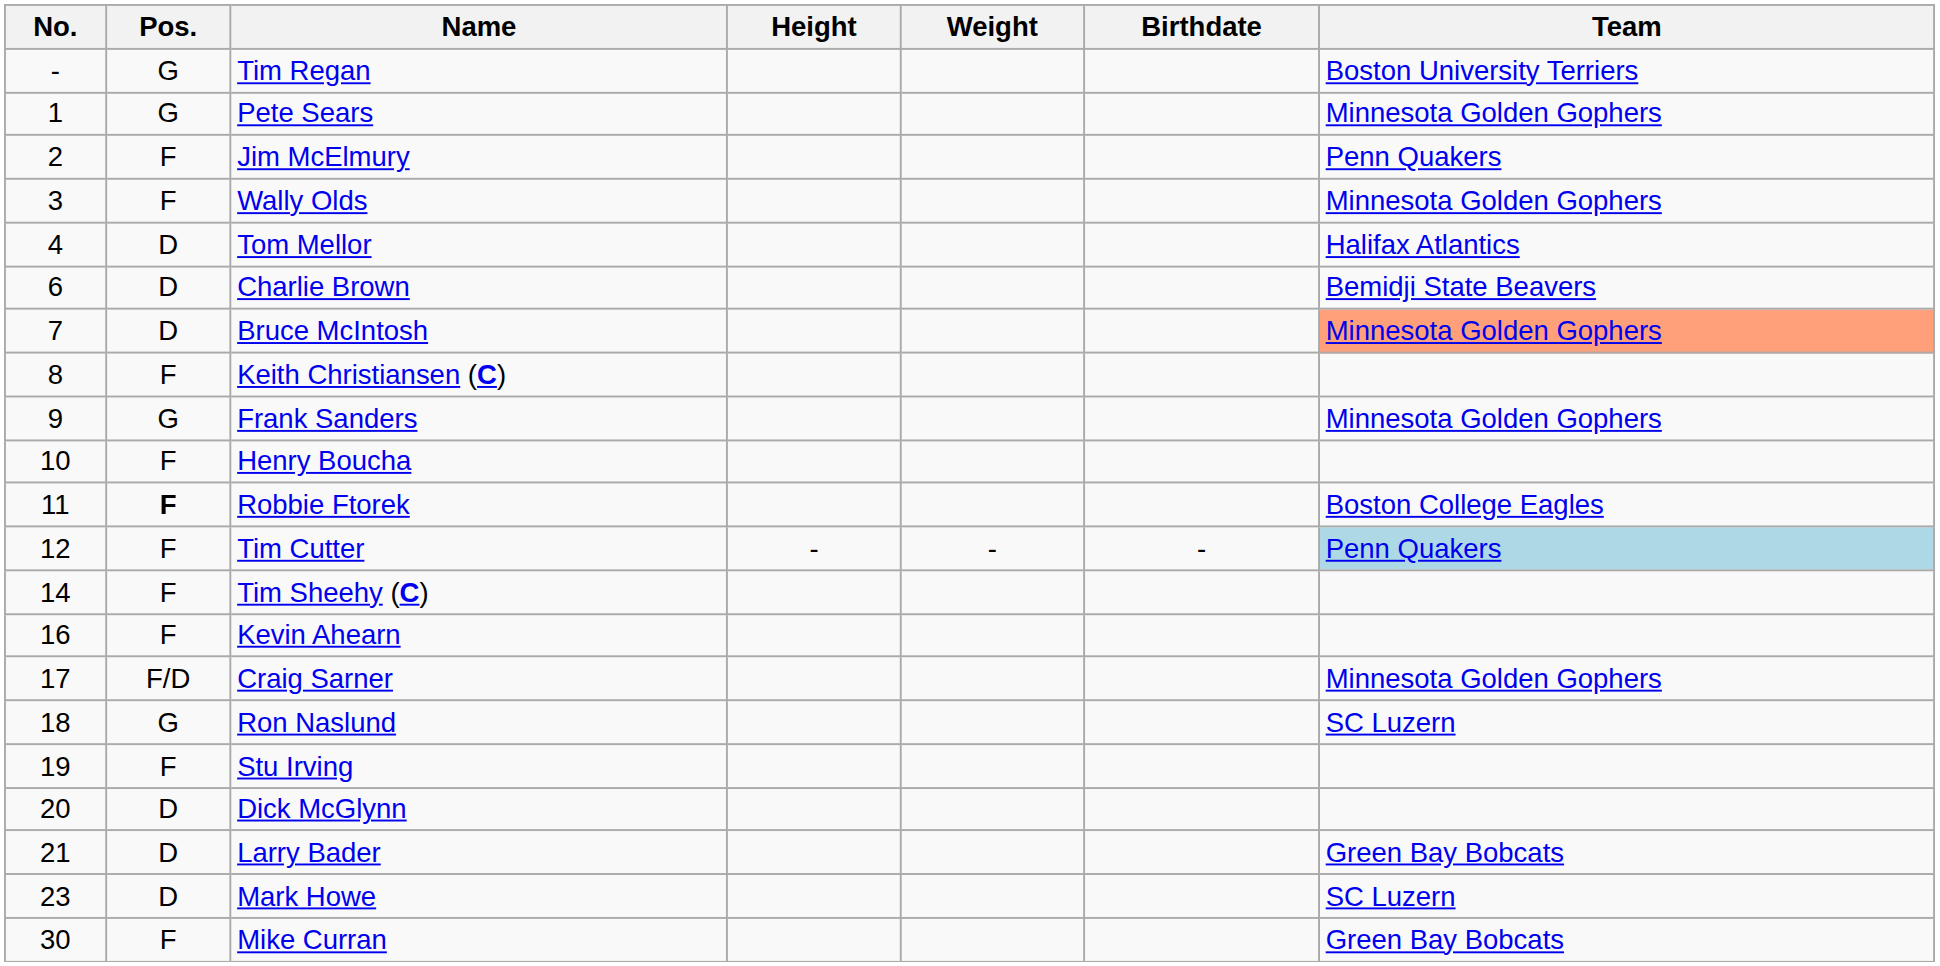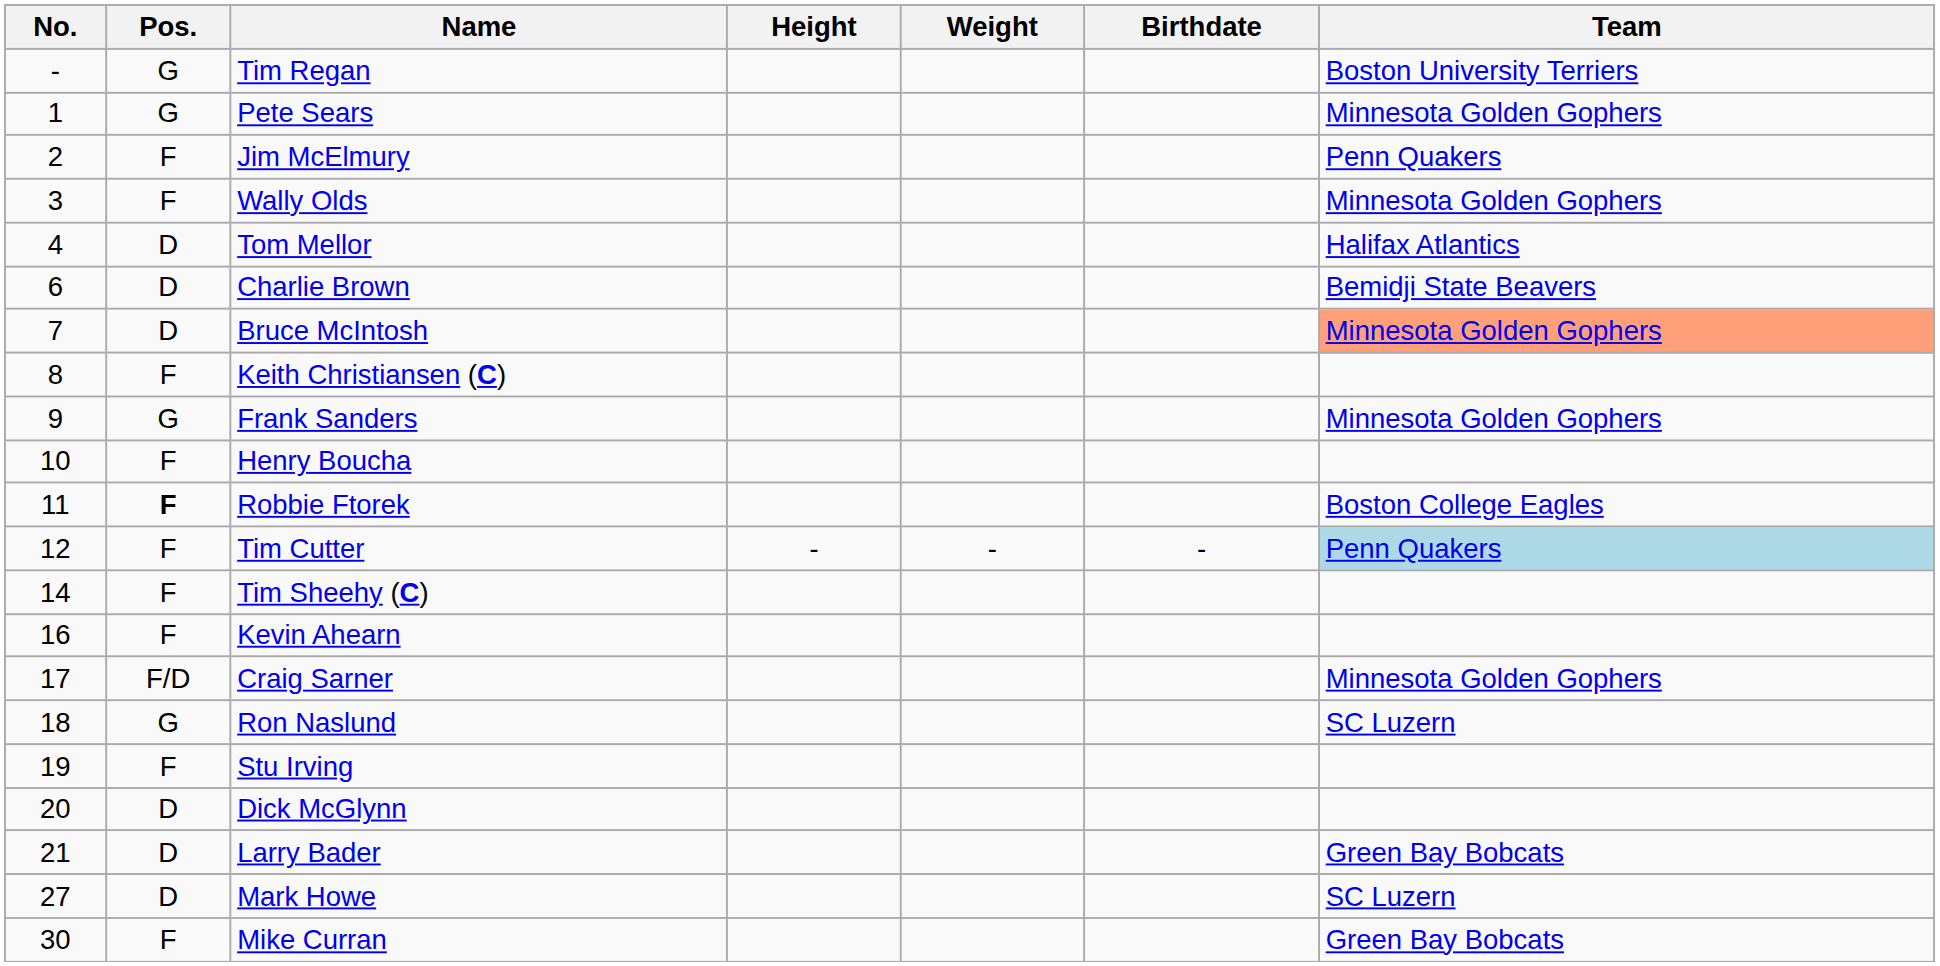Mark Howe | No.: 23 -> 27
